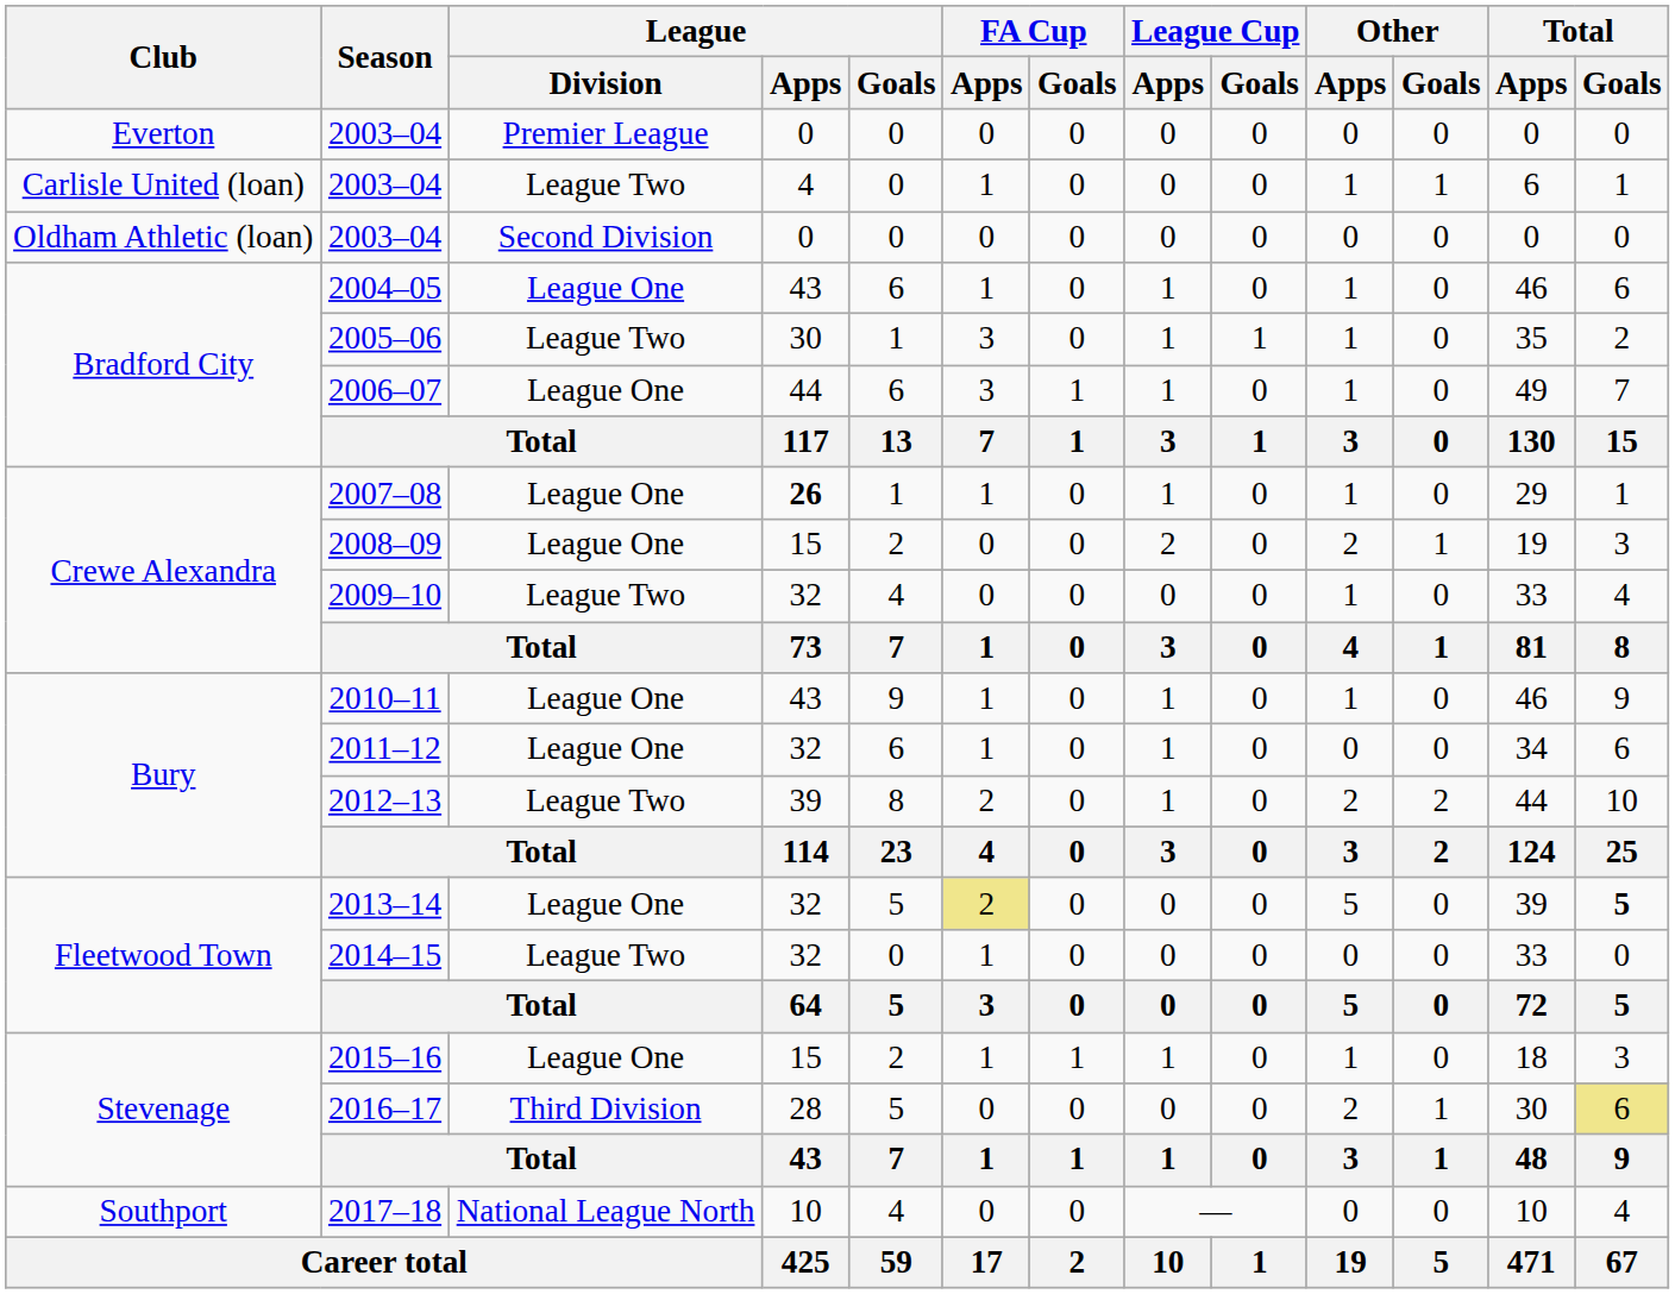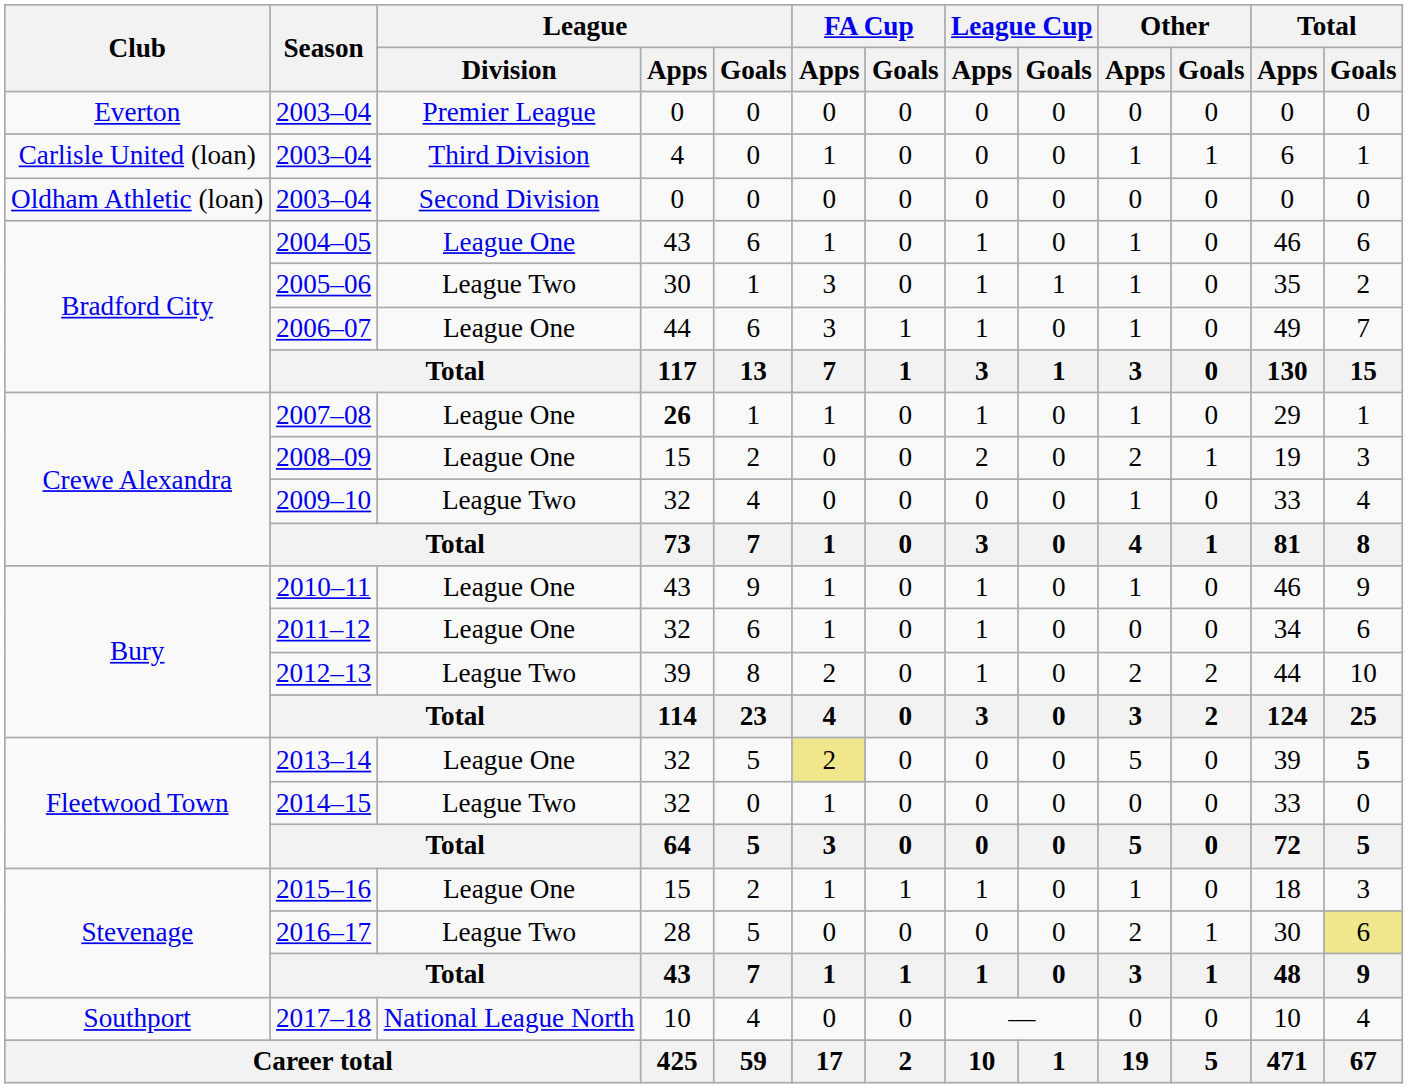Carlisle United (loan) / 2003–04 | League / Division: League Two -> Third Division
2016–17 | League / Division: Third Division -> League Two
